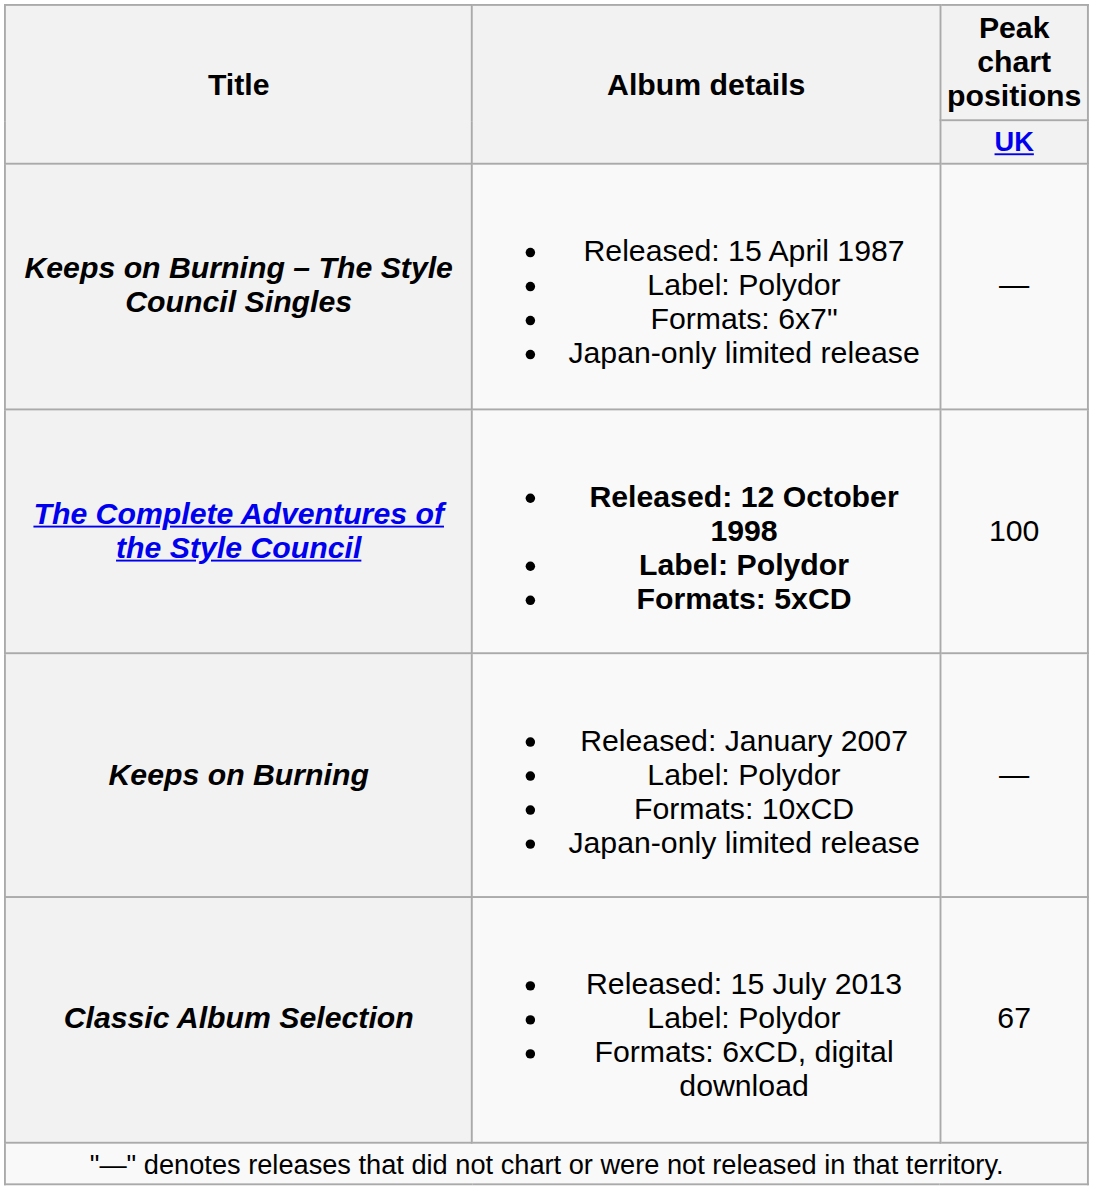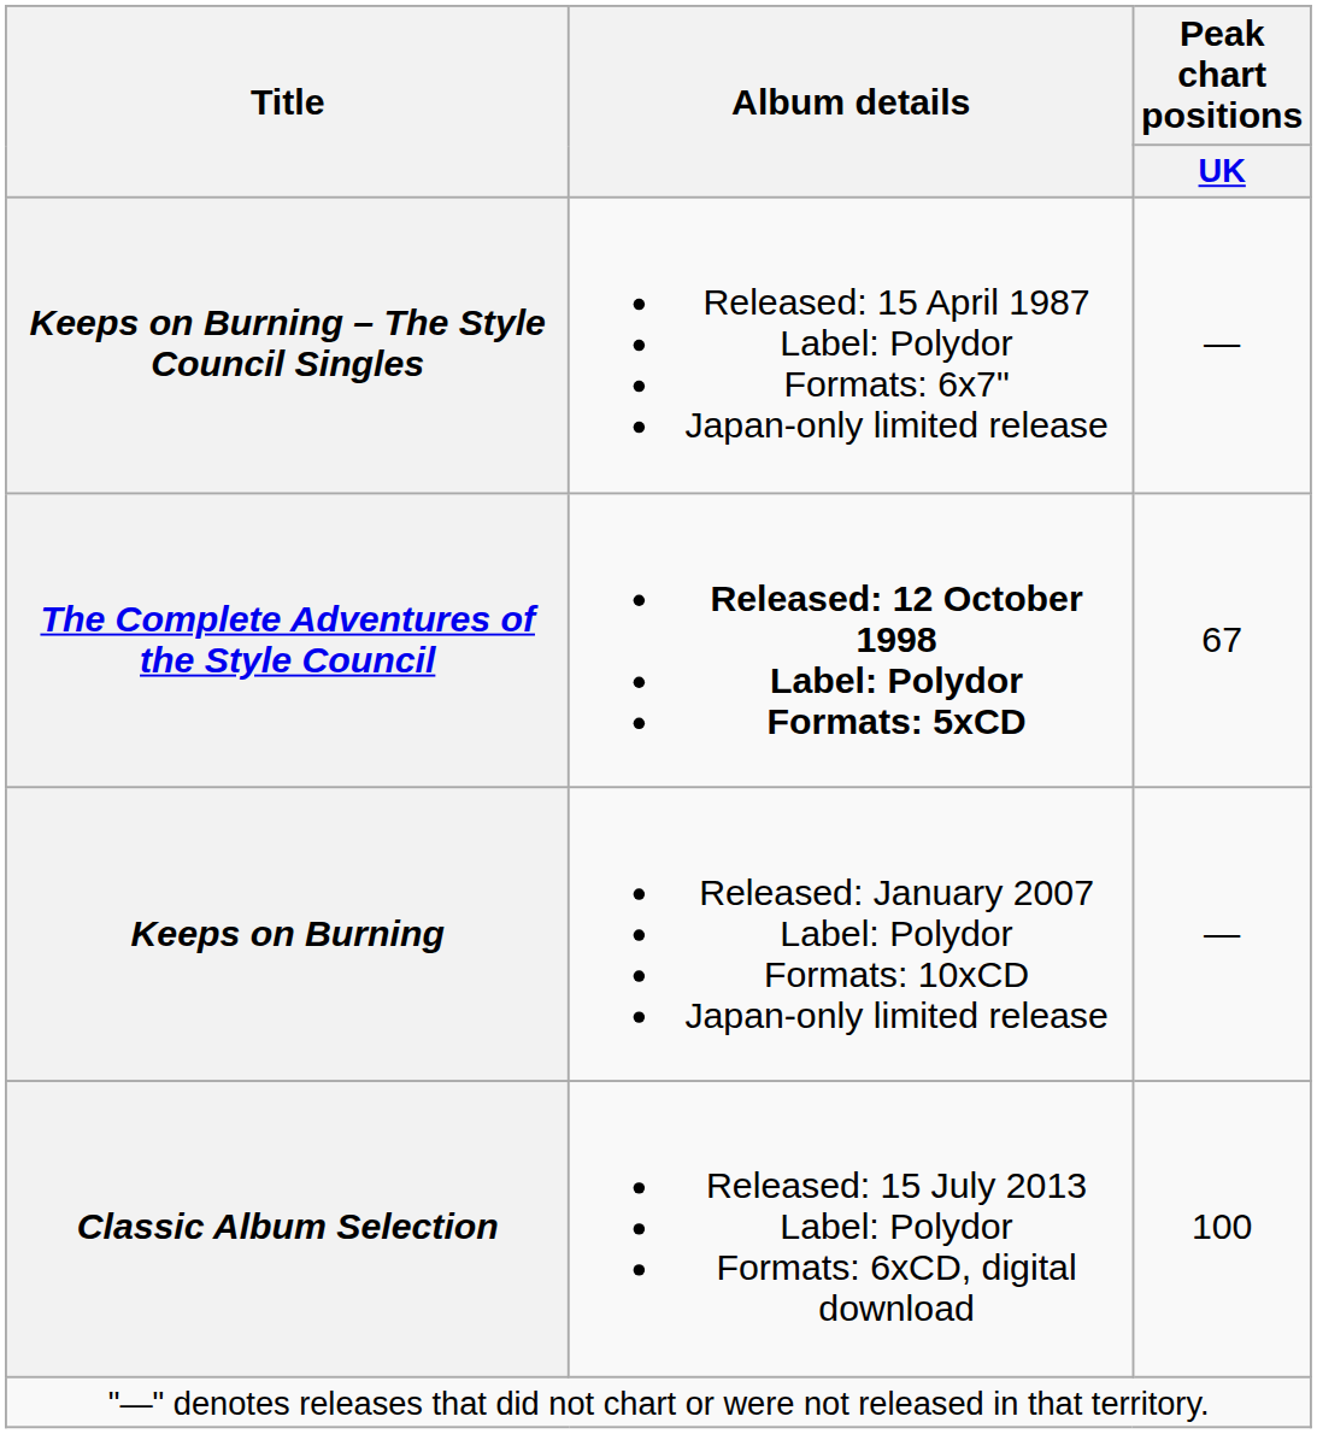The Complete Adventures of the Style Council | Peak chart positions / UK: 100 -> 67
Classic Album Selection | Peak chart positions / UK: 67 -> 100
